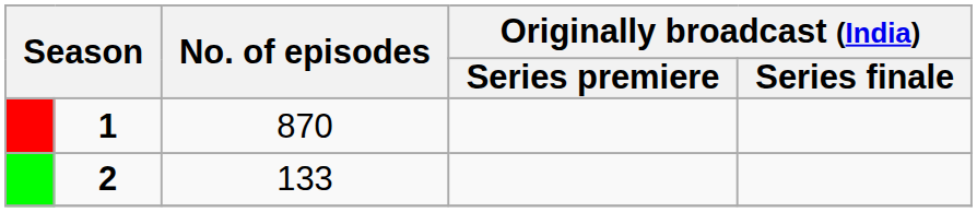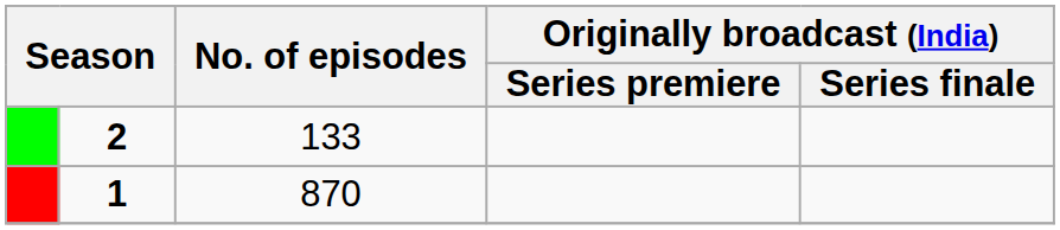rows swapped: 1 <-> 2
